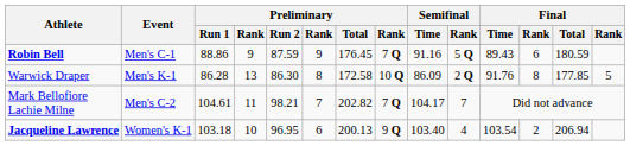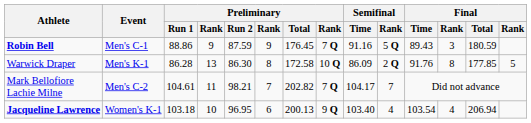Robin Bell | column 12: 6 -> 3
Jacqueline Lawrence | column 12: 2 -> 4
